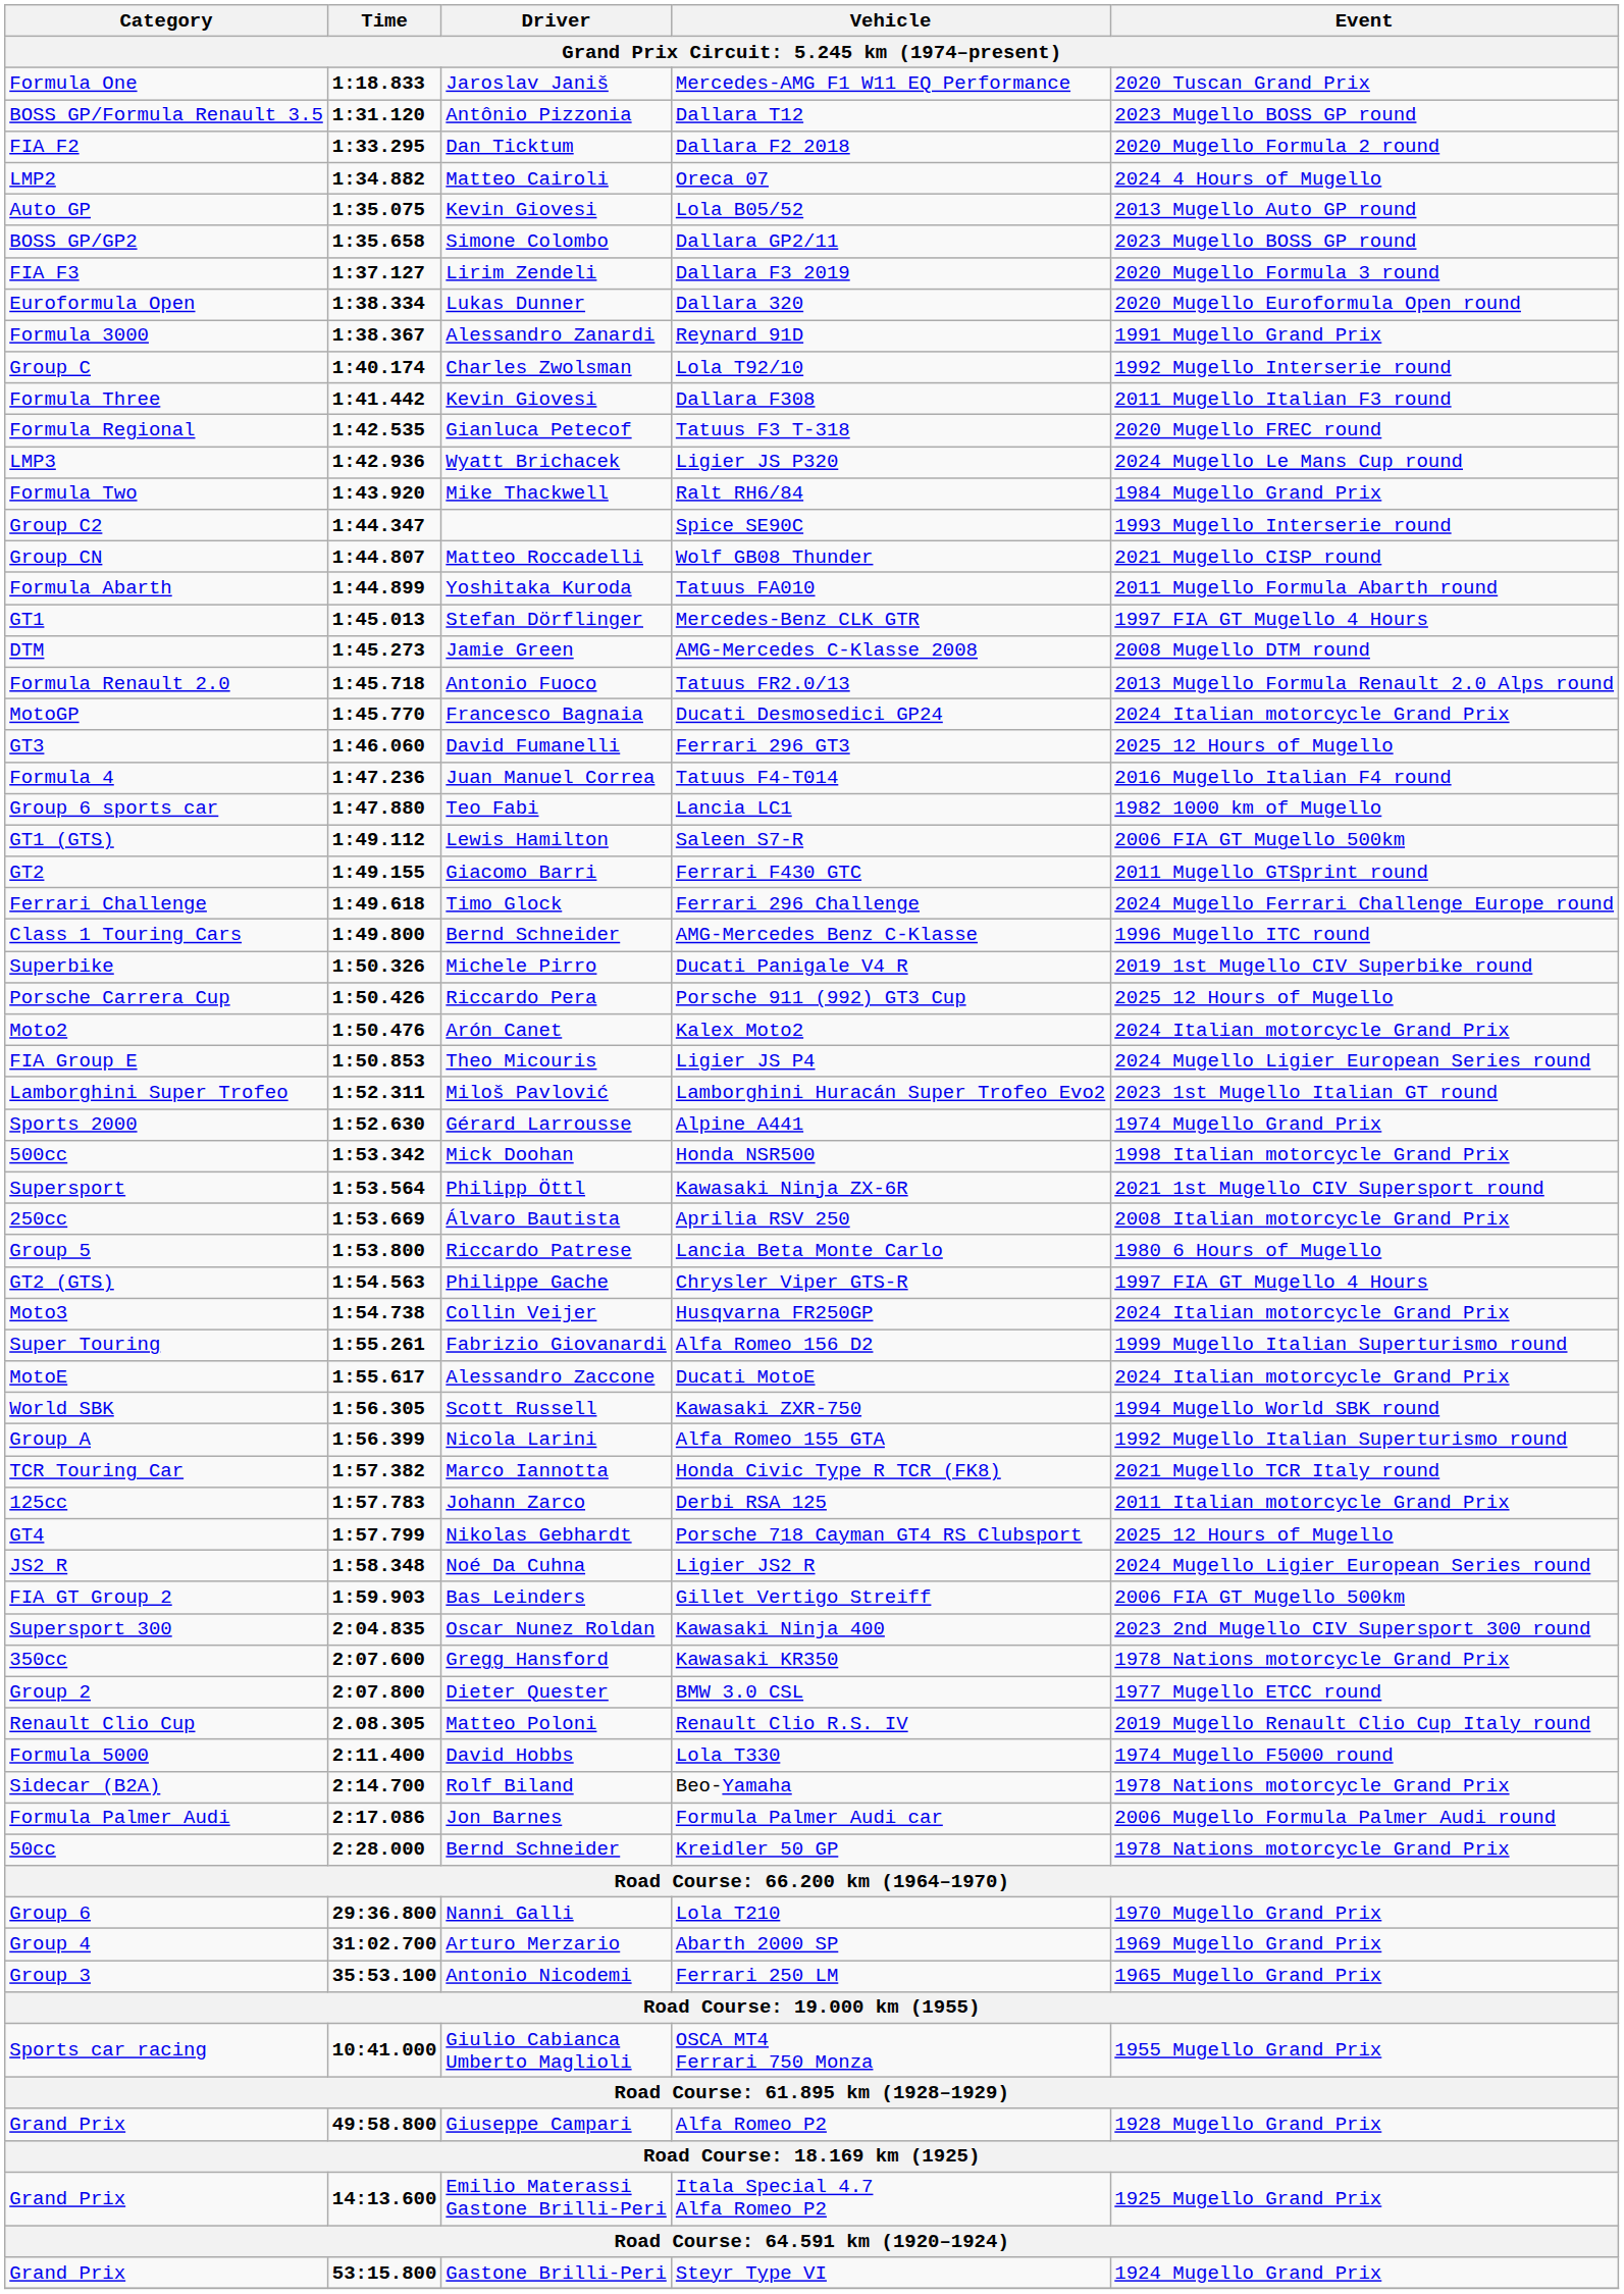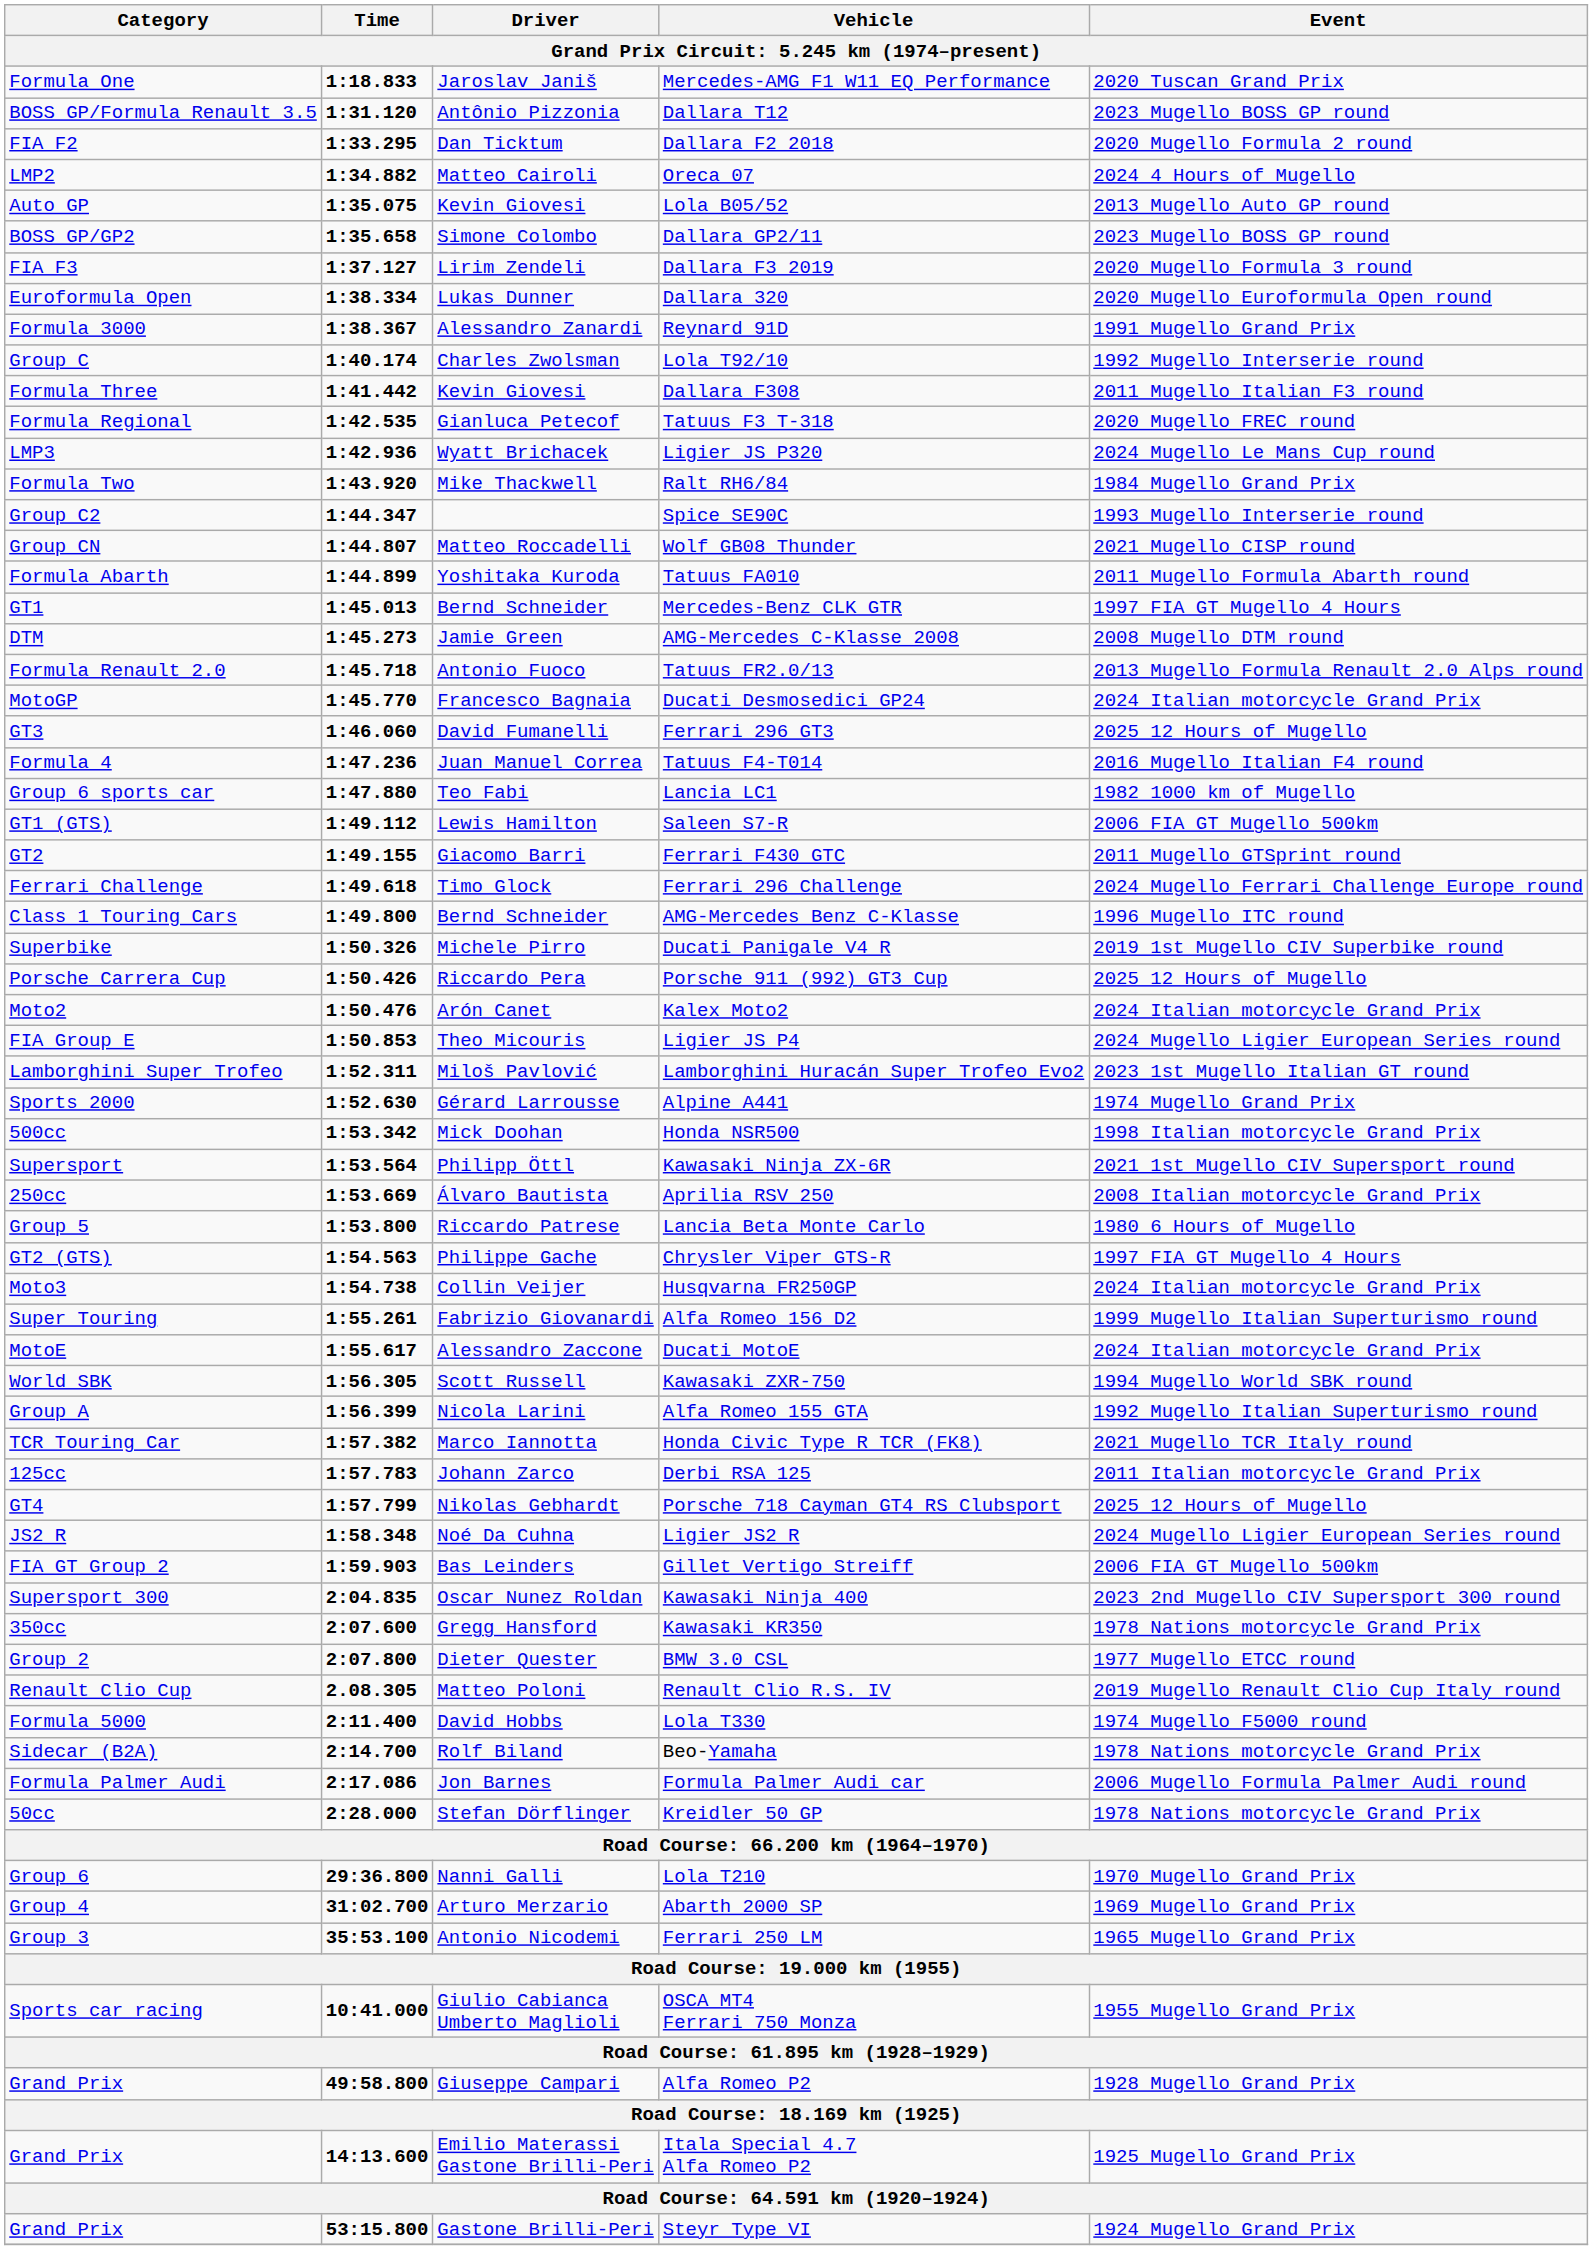Mercedes-Benz CLK GTR | Driver: Stefan Dörflinger -> Bernd Schneider
Kreidler 50 GP | Driver: Bernd Schneider -> Stefan Dörflinger
